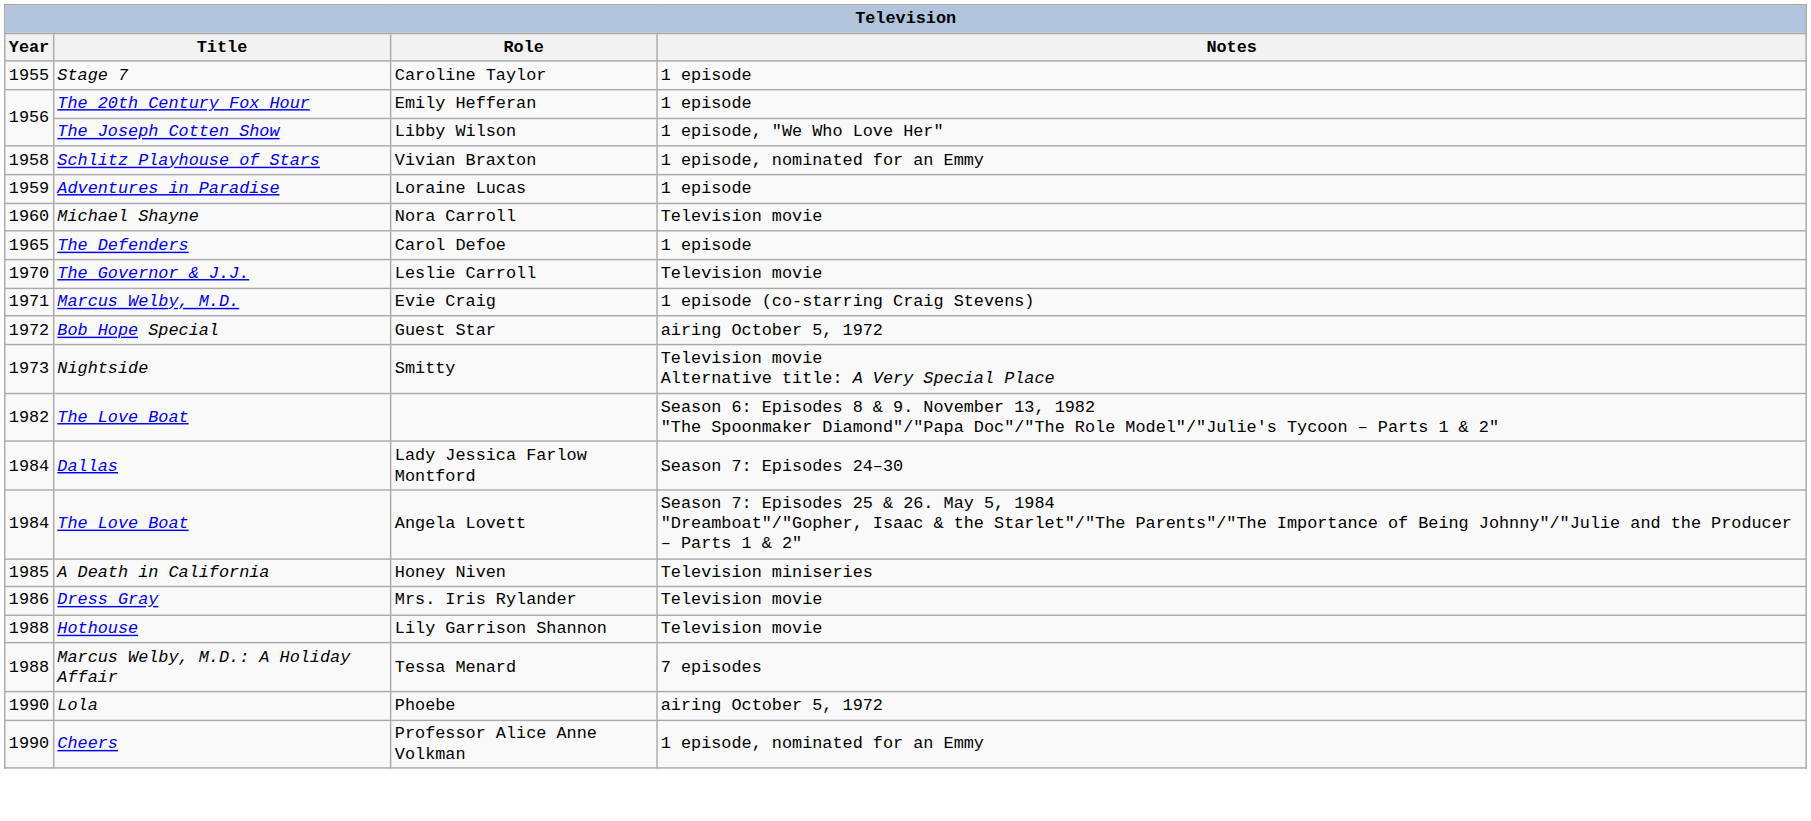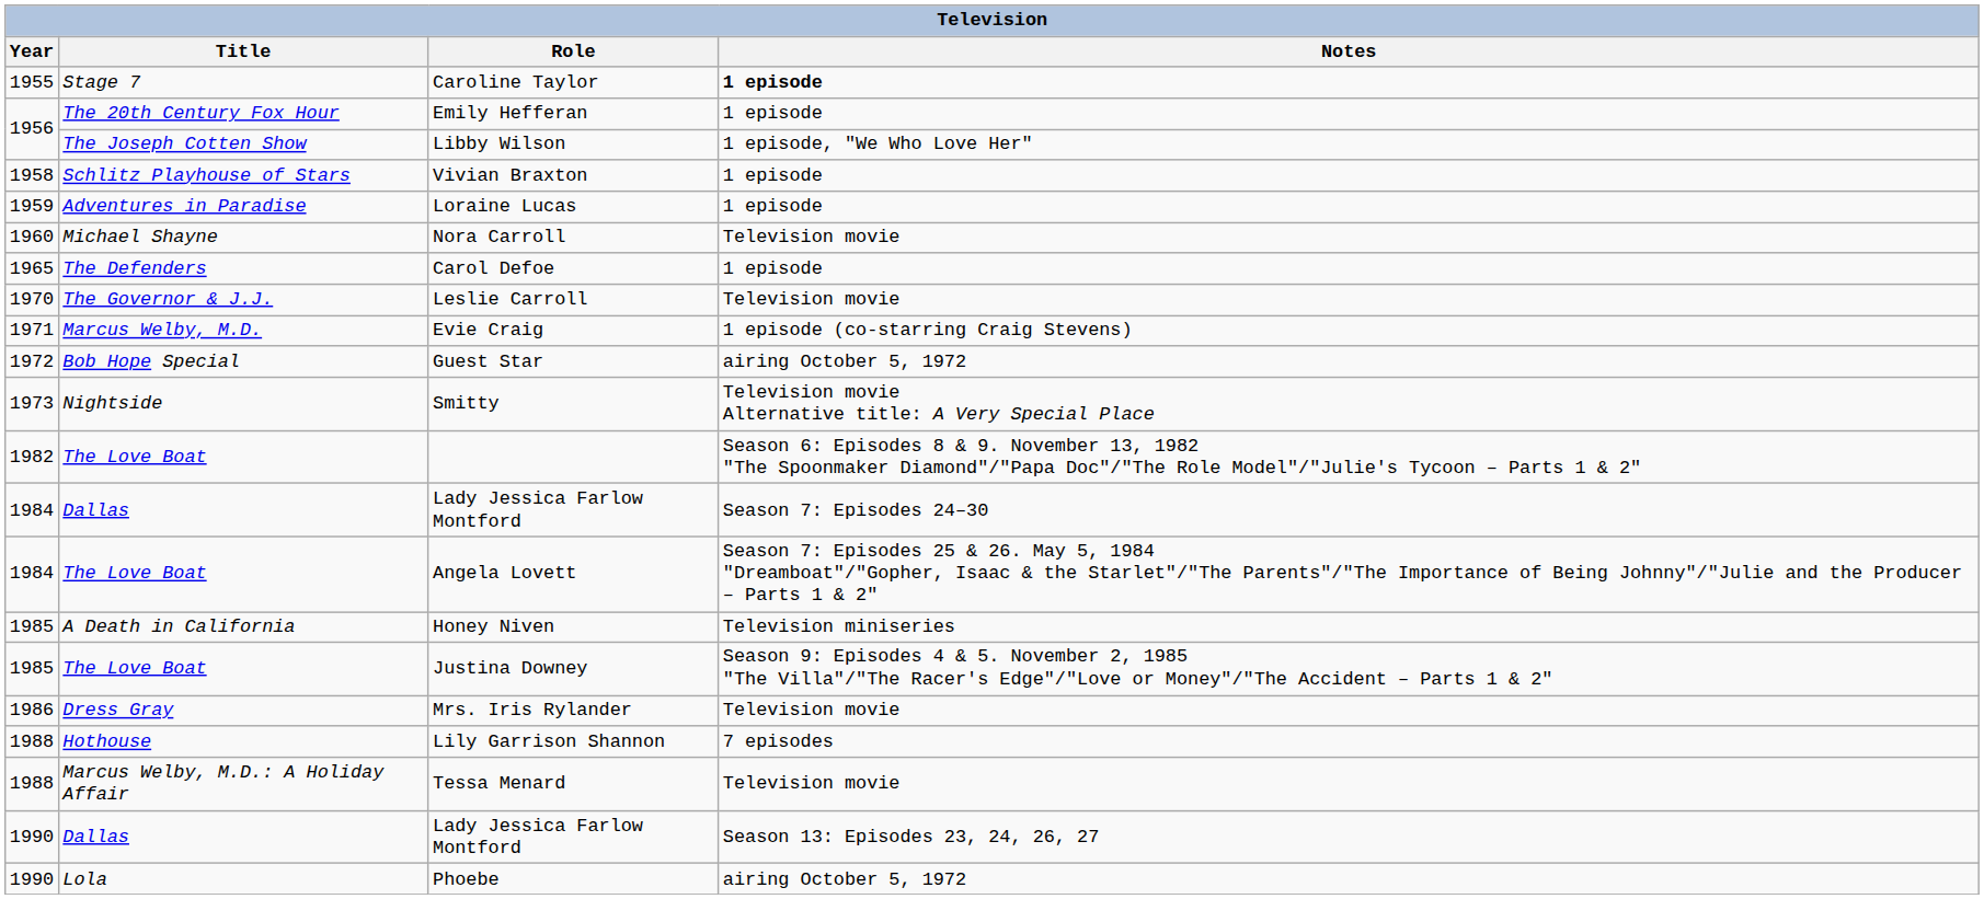Caroline Taylor | Notes: normal -> bold
Vivian Braxton | Notes: 1 episode, nominated for an Emmy -> 1 episode
+ row: 1985 | The Love Boat | Justina Downey | Season 9: Episodes 4 & 5. November 2, 1985 "The Villa"/"The Racer's Edge"/"Love or Money"/"The Accident – Parts 1 & 2"
Lily Garrison Shannon | Notes: Television movie -> 7 episodes
Tessa Menard | Notes: 7 episodes -> Television movie
+ row: 1990 | Dallas | Lady Jessica Farlow Montford | Season 13: Episodes 23, 24, 26, 27
- row: 1990 | Cheers | Professor Alice Anne Volkman | 1 episode, nominated for an Emmy
